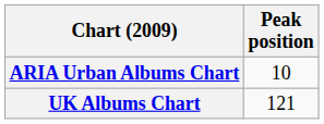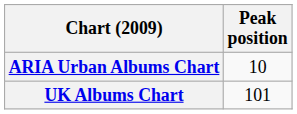UK Albums Chart | Peak position: 121 -> 101
